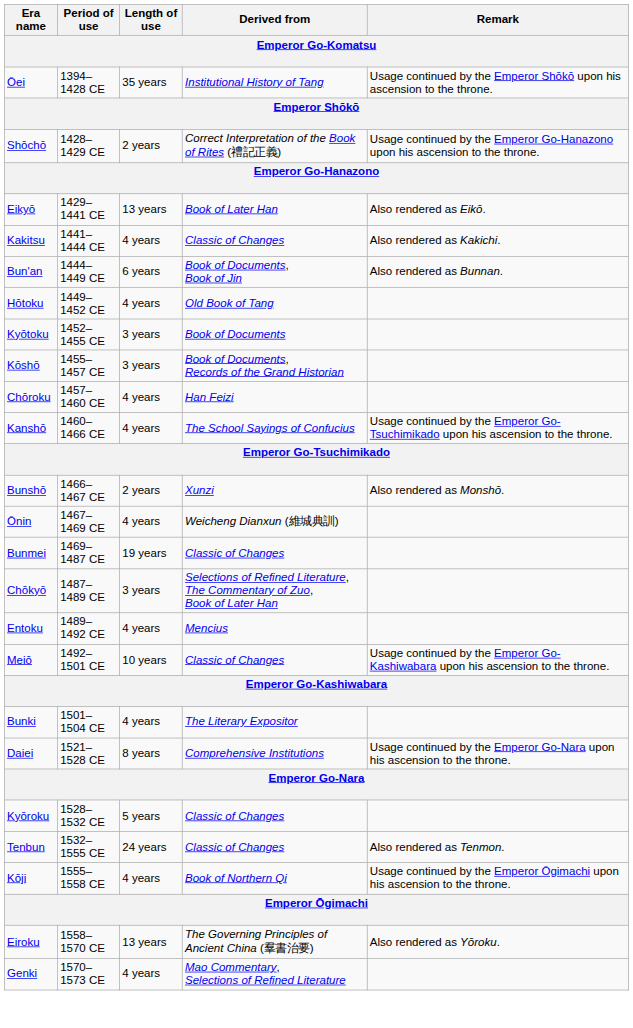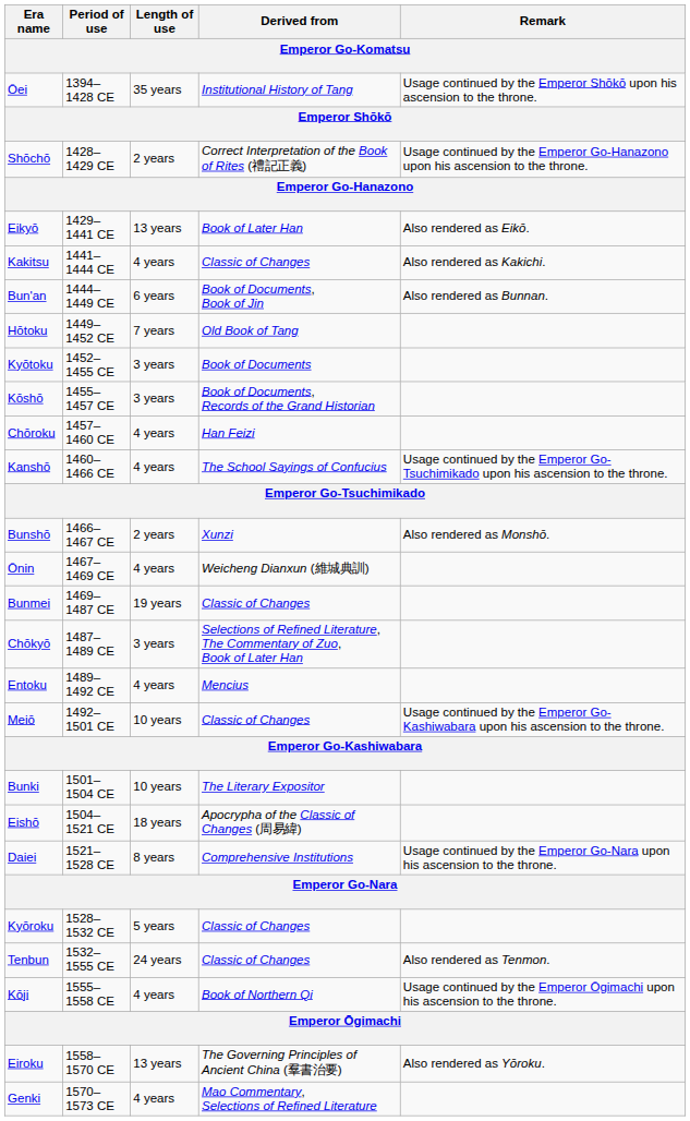Hōtoku | Length of use: 4 years -> 7 years
Bunki | Length of use: 4 years -> 10 years
+ row: Eishō | 1504–1521 CE | 18 years | Apocrypha of the Classic of Changes (周易緯)
